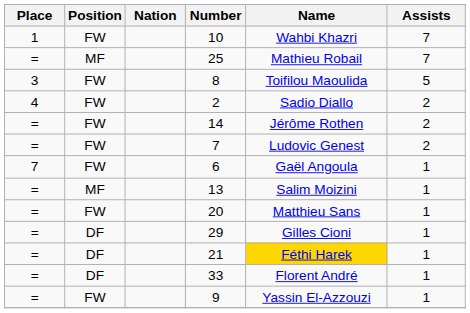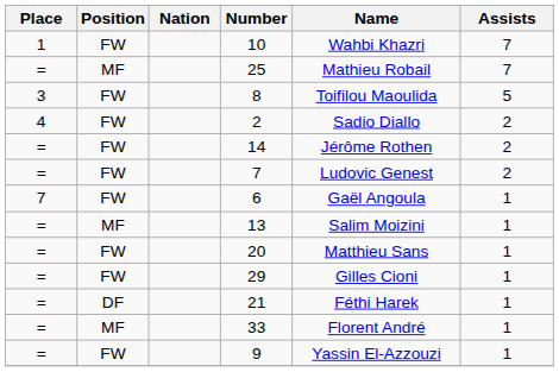29 | Position: DF -> FW
21 | Name: gold background -> no background
33 | Position: DF -> MF
